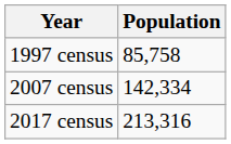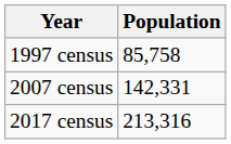2007 census | Population: 142,334 -> 142,331
